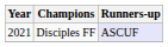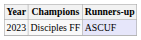Disciples FF | Year: 2021 -> 2023
